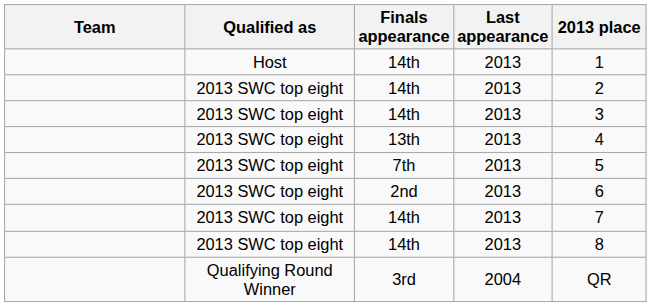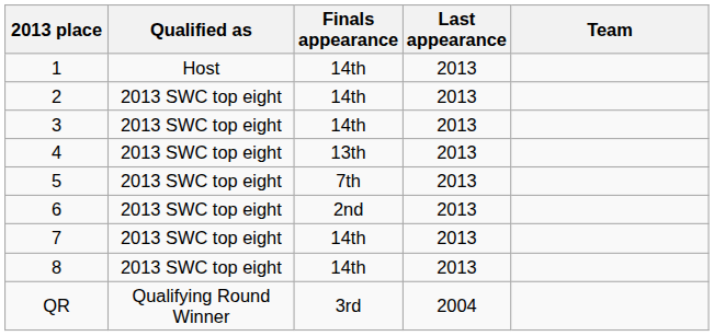columns swapped: Team <-> 2013 place
